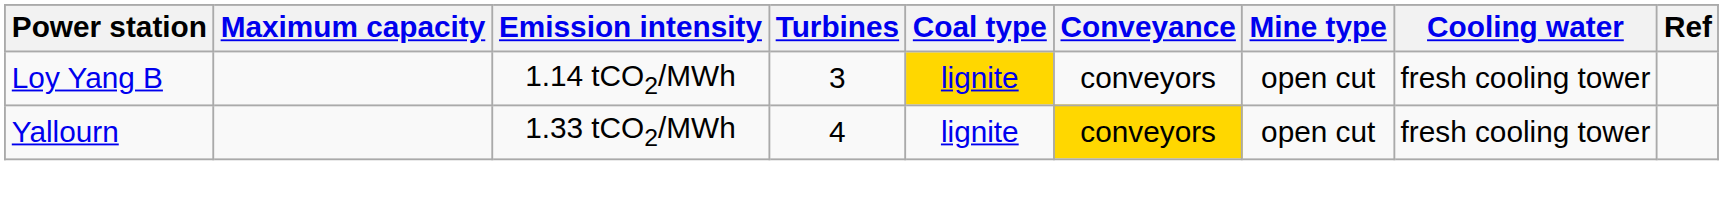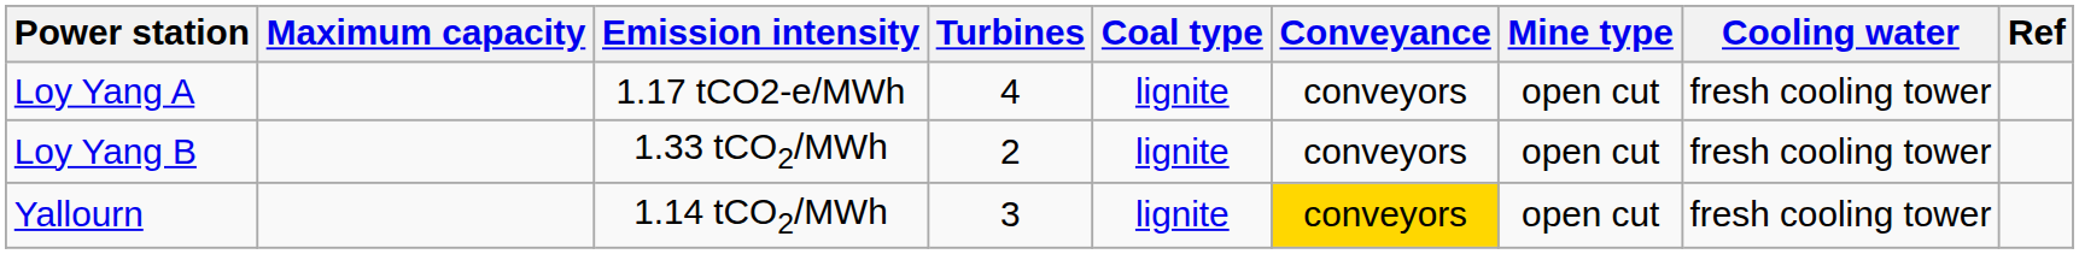+ row: Loy Yang A | 1.17 tCO2-e/MWh | 4 | lignite | conveyors | open cut | fresh cooling tower
Loy Yang B | Emission intensity: 1.14 tCO2/MWh -> 1.33 tCO2/MWh
Loy Yang B | Turbines: 3 -> 2
Loy Yang B | Coal type: gold background -> no background
Yallourn | Emission intensity: 1.33 tCO2/MWh -> 1.14 tCO2/MWh
Yallourn | Turbines: 4 -> 3
